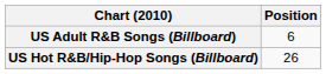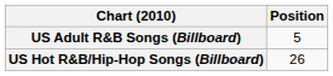US Adult R&B Songs (Billboard) | Position: 6 -> 5
